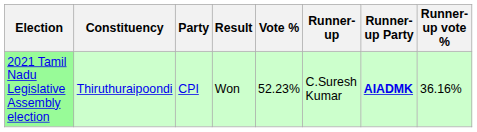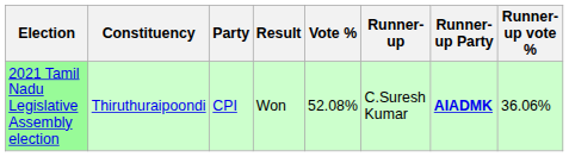2021 Tamil Nadu Legislative Assembly election | Vote %: 52.23% -> 52.08%
2021 Tamil Nadu Legislative Assembly election | Runner-up vote %: 36.16% -> 36.06%
